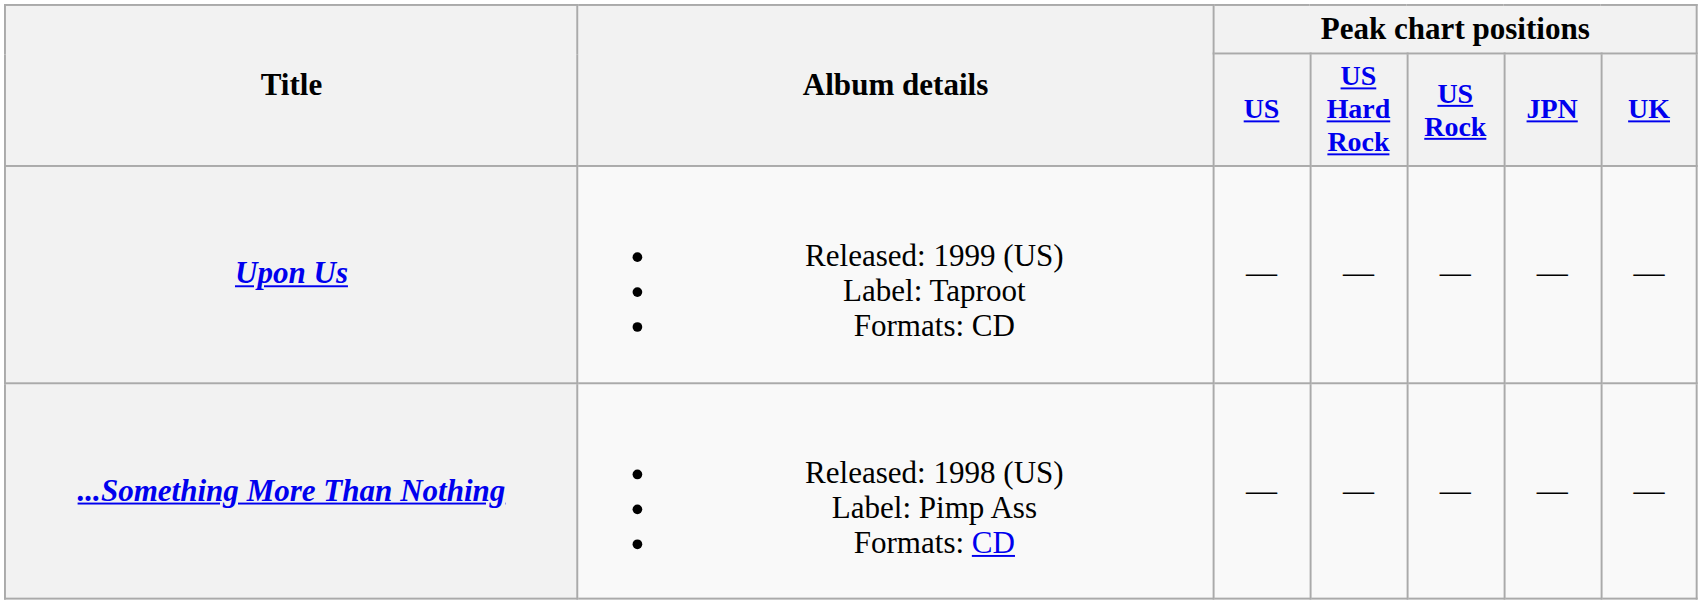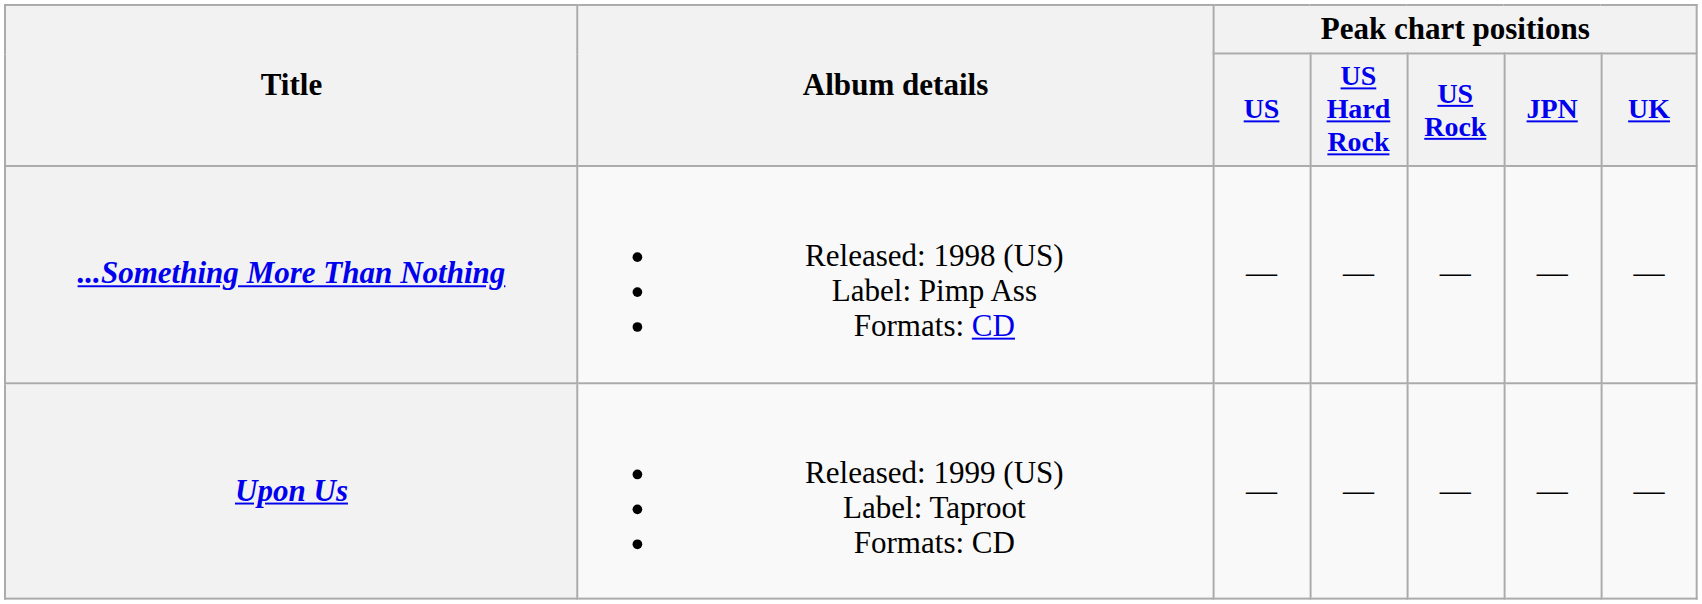rows swapped: ...Something More Than Nothing <-> Upon Us
